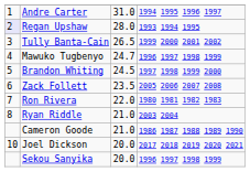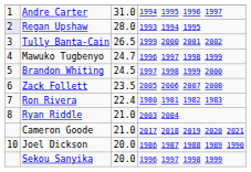Ron Rivera | column 3: 22.0 -> 22.4
Cameron Goode | column 4: 1986 1987 1988 1989 1990 -> 2017 2018 2019 2020 2021
Joel Dickson | column 4: 2017 2018 2019 2020 2021 -> 1986 1987 1988 1989 1990
